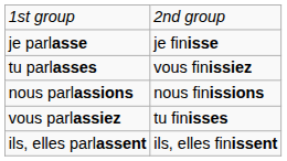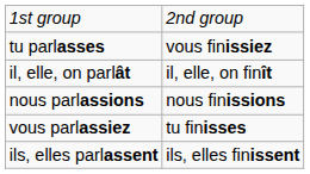- row: je parlasse | je finisse
+ row: il, elle, on parlât | il, elle, on finît
